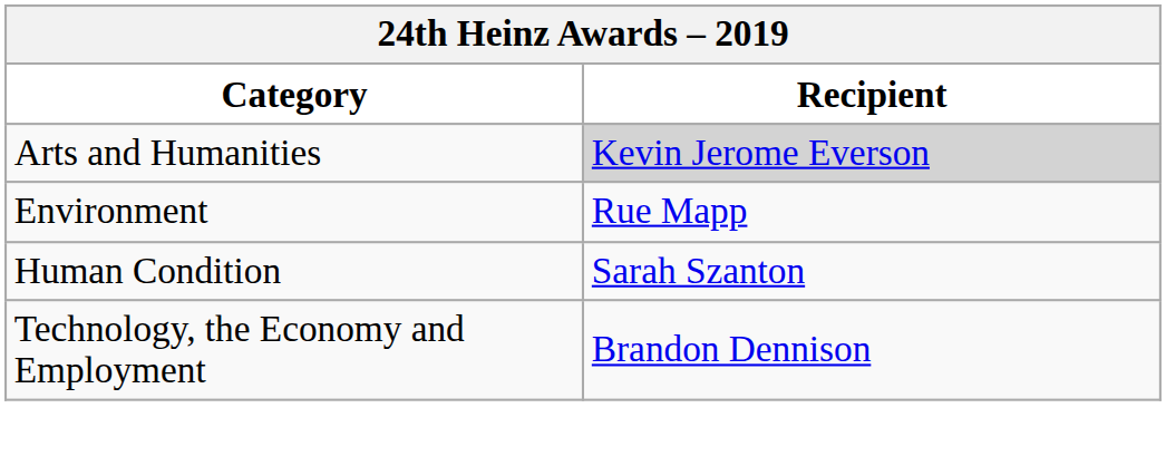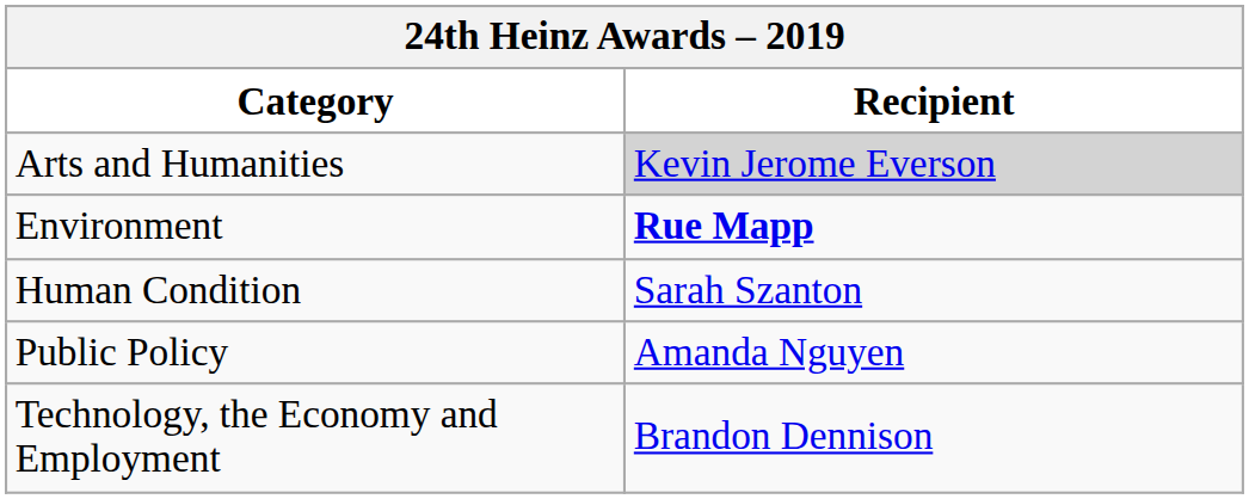Environment | Recipient: normal -> bold
+ row: Public Policy | Amanda Nguyen
